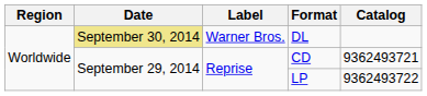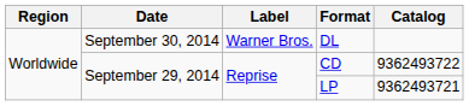DL | Date: khaki background -> no background
CD | Catalog: 9362493721 -> 9362493722
LP | Catalog: 9362493722 -> 9362493721
